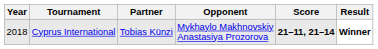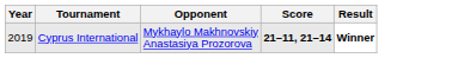- column: Partner | Tobias Künzi
Cyprus International | Year: 2018 -> 2019
